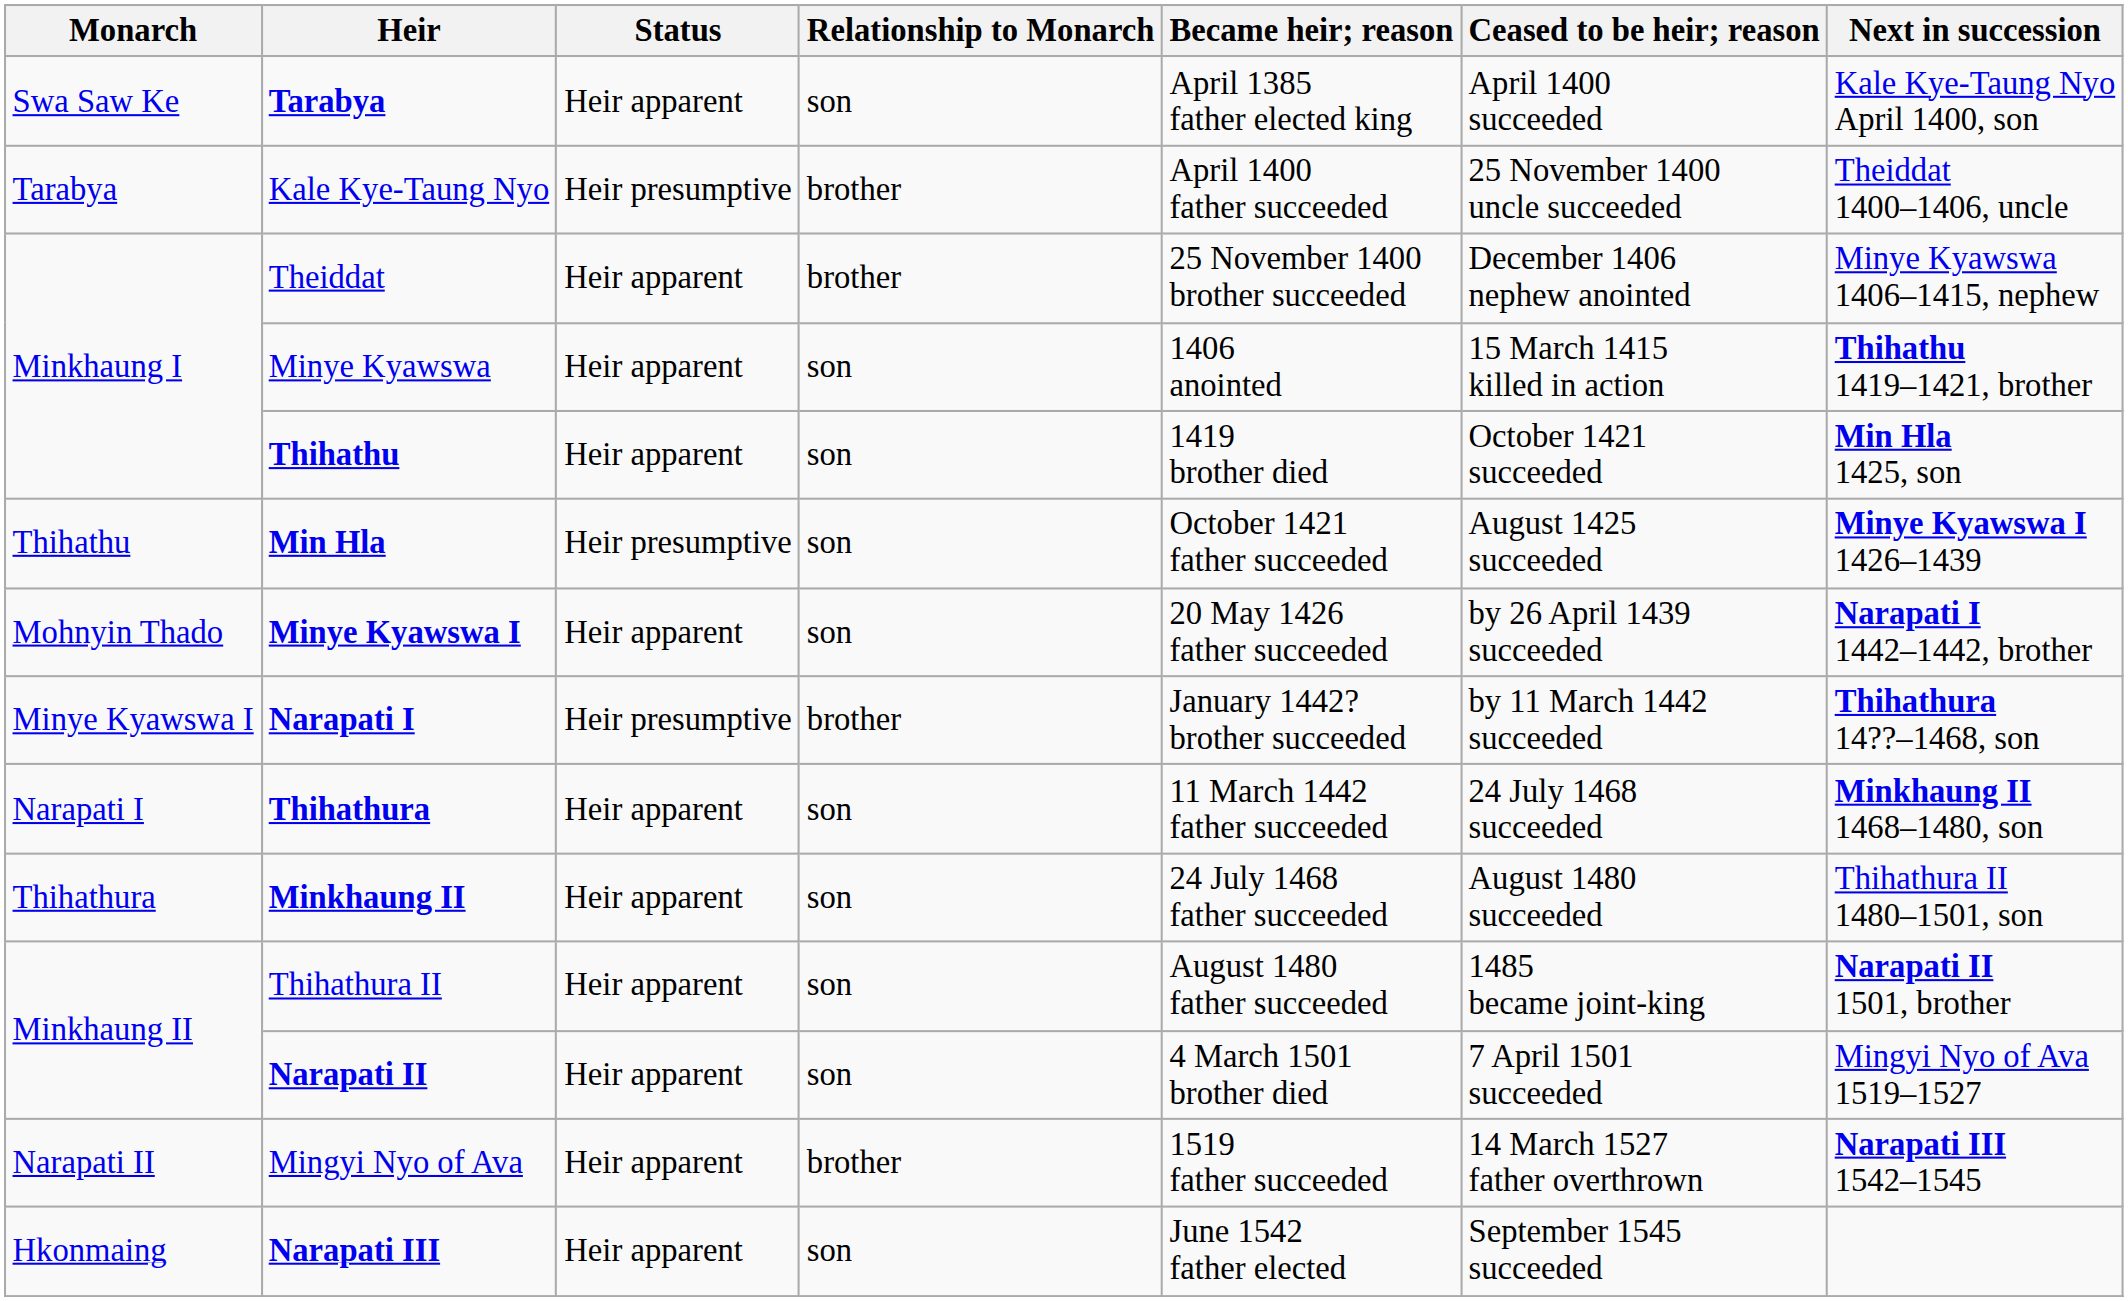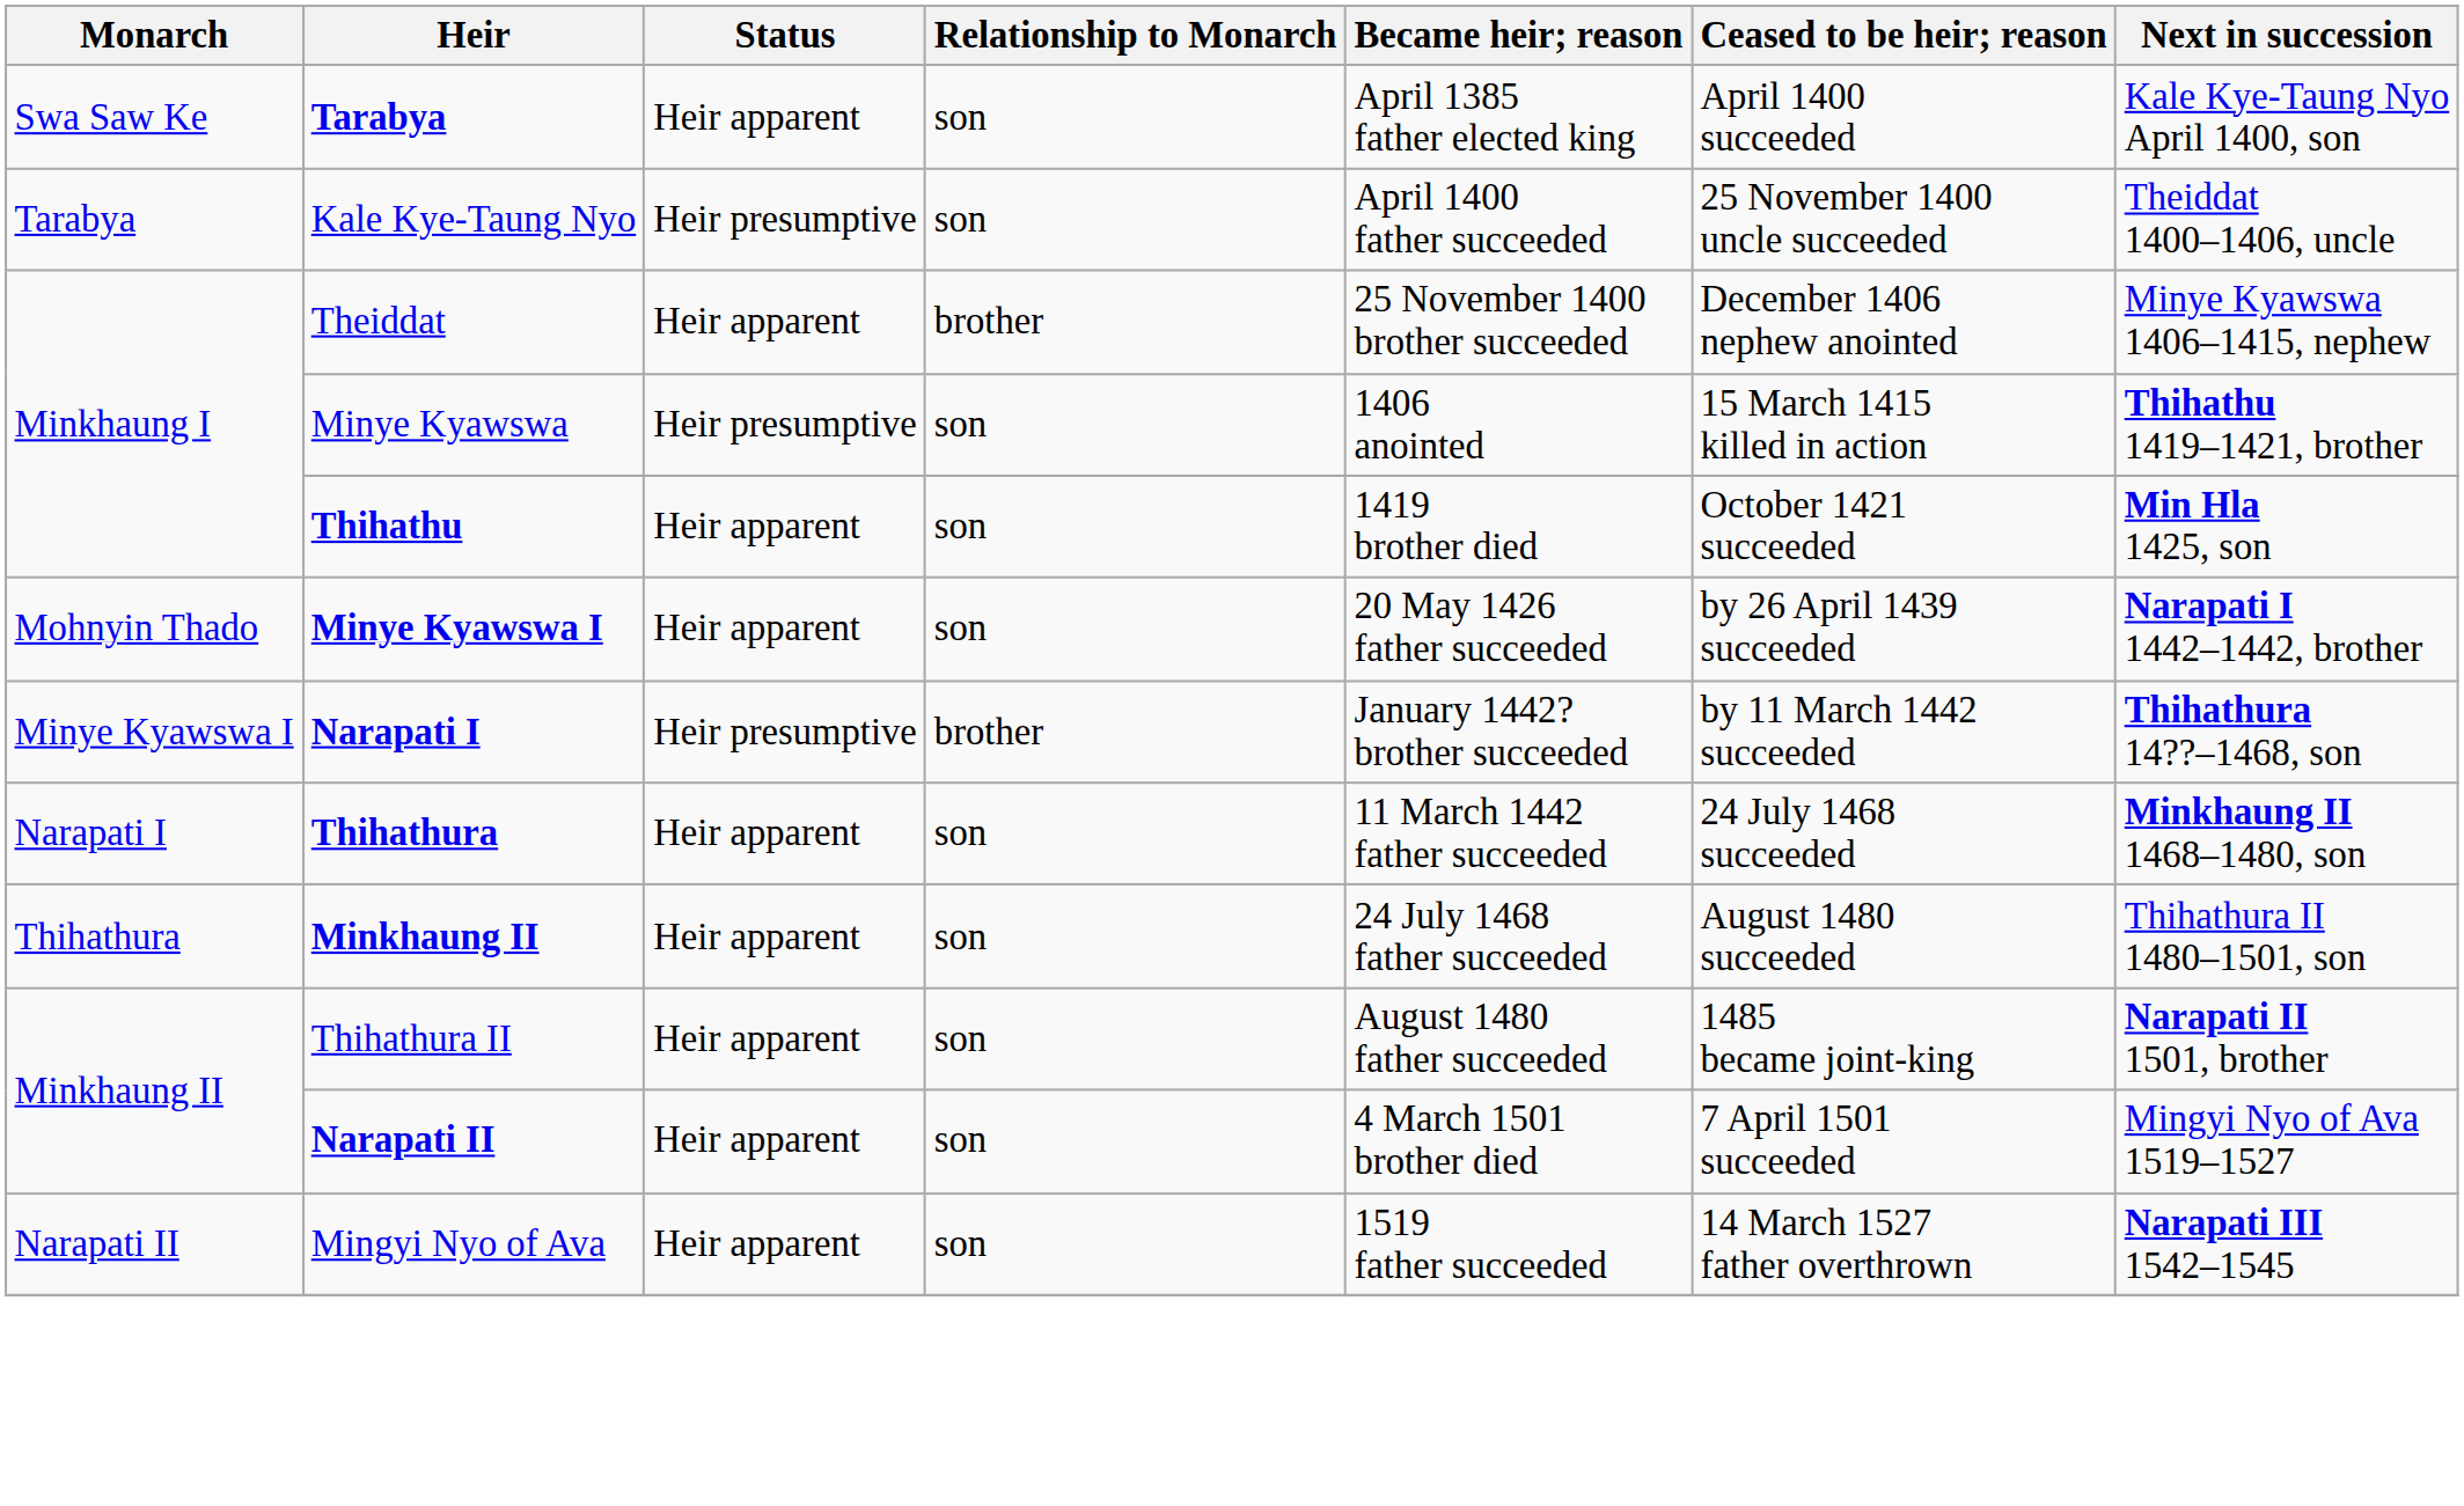Kale Kye-Taung Nyo | Relationship to Monarch: brother -> son
Minye Kyawswa | Status: Heir apparent -> Heir presumptive
- row: Thihathu | Min Hla | Heir presumptive | son | October 1421 father succeeded | August 1425 succeeded | Minye Kyawswa I 1426–1439
Mingyi Nyo of Ava | Relationship to Monarch: brother -> son
- row: Hkonmaing | Narapati III | Heir apparent | son | June 1542 father elected | September 1545 succeeded
